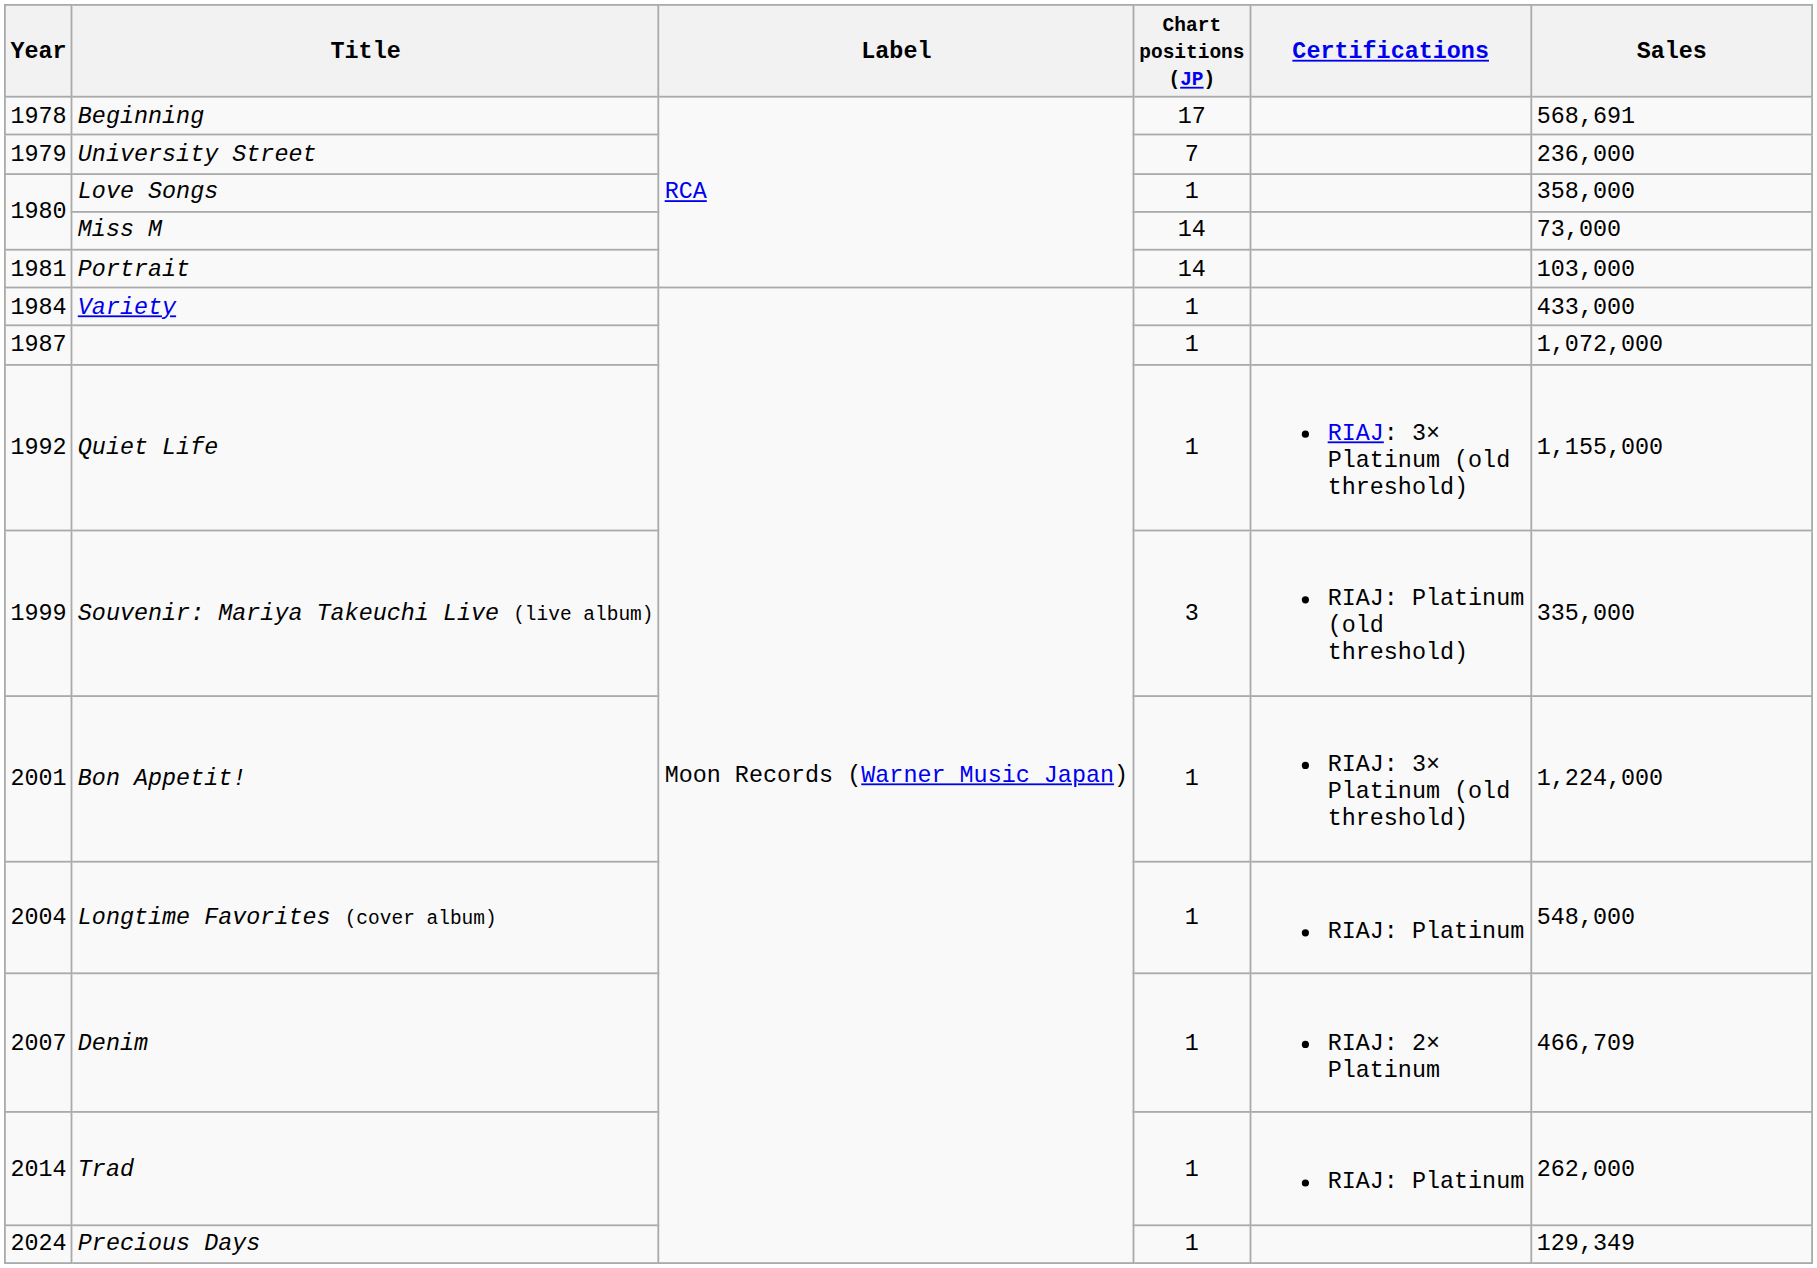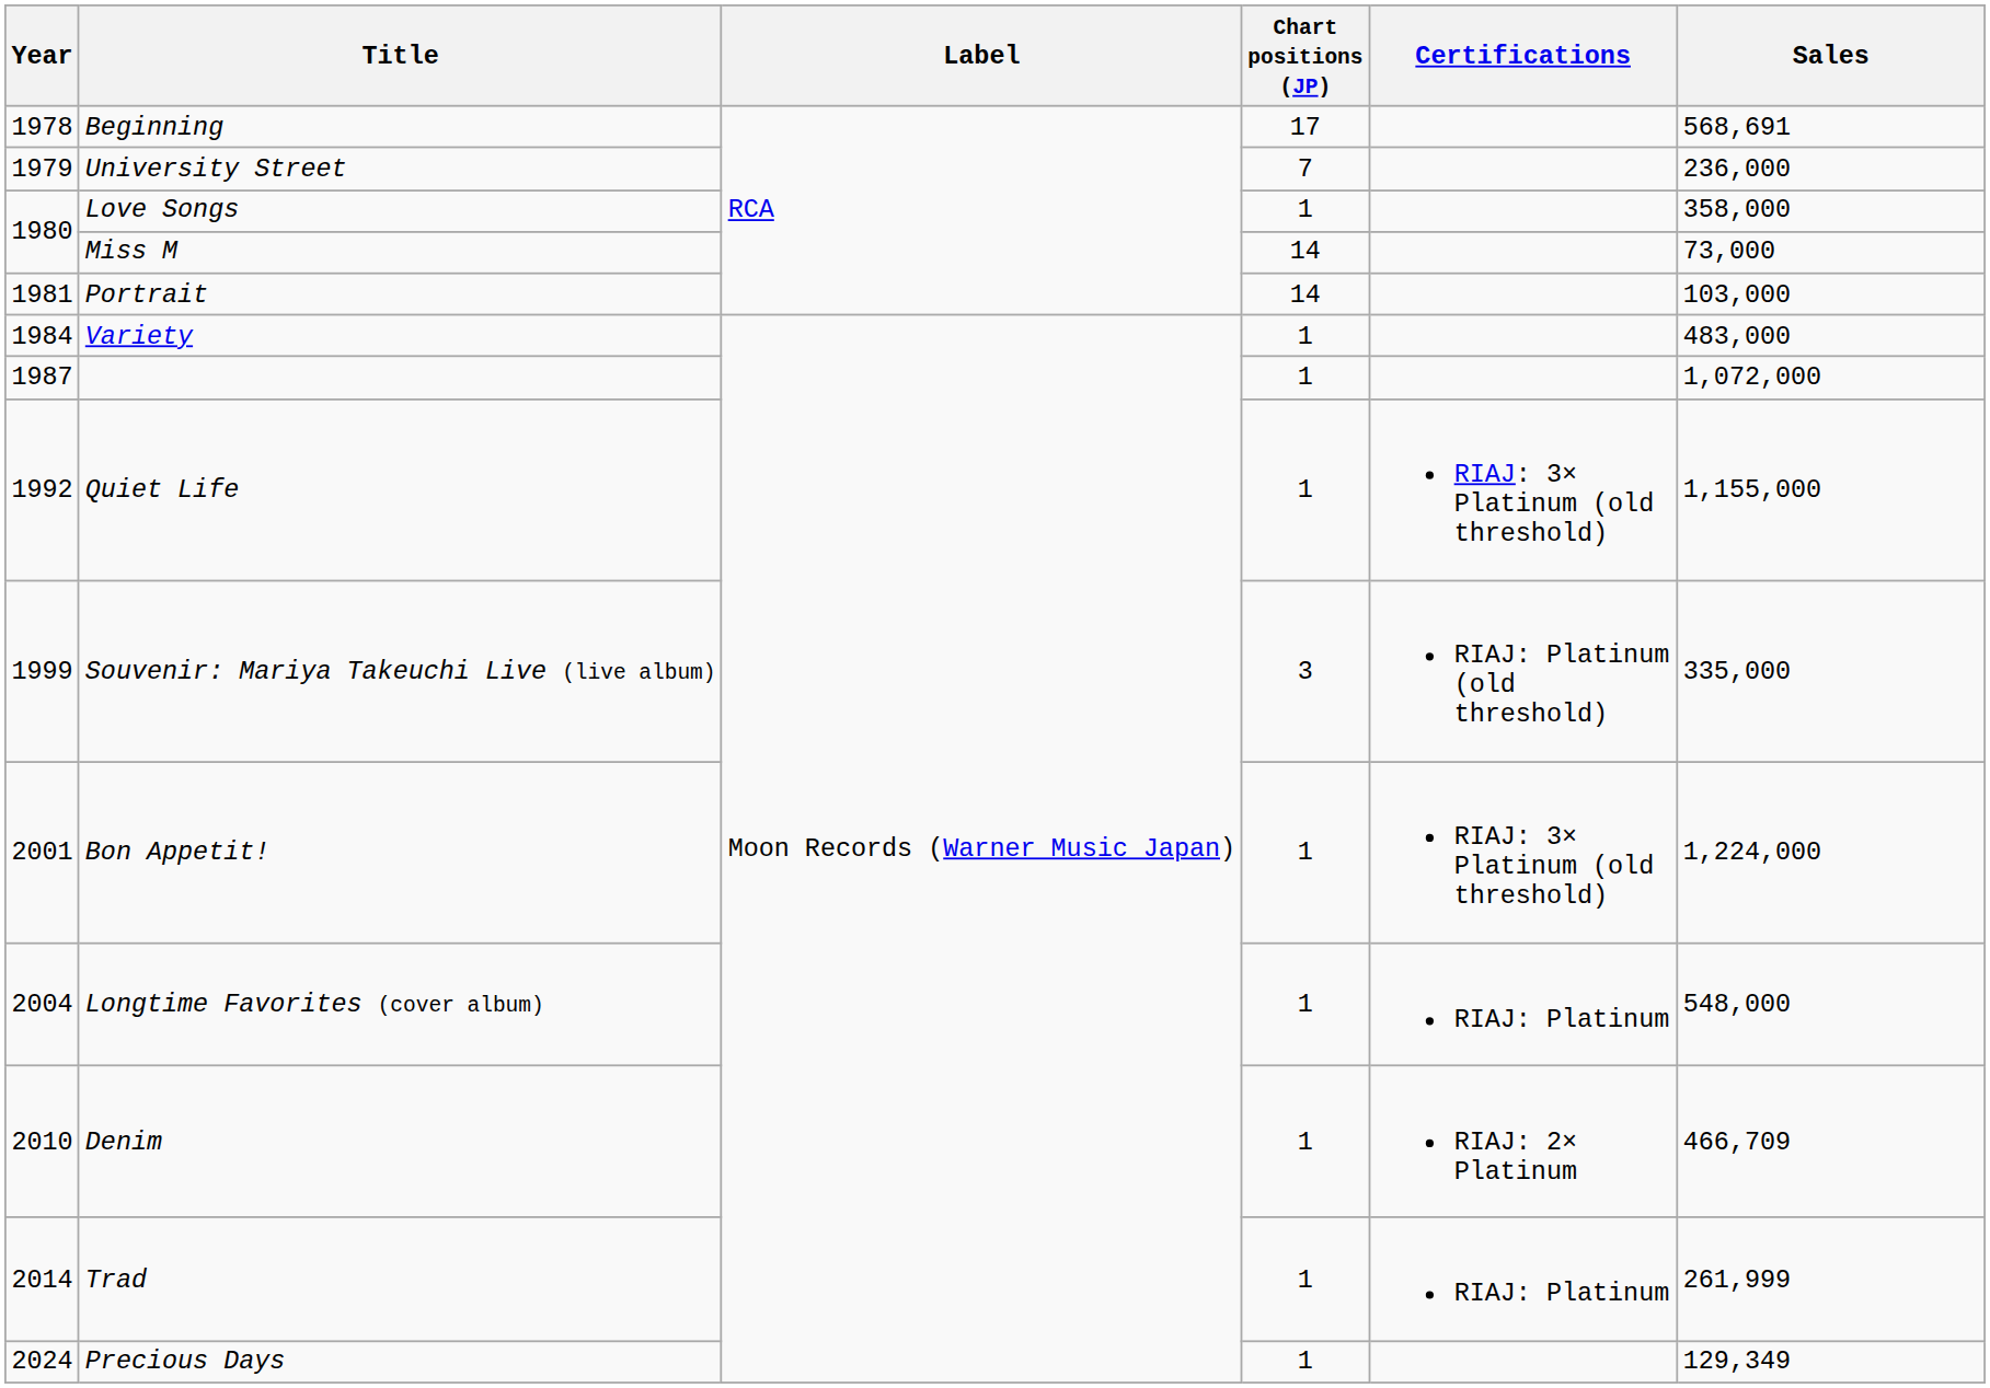Variety | Sales: 433,000 -> 483,000
Denim | Year: 2007 -> 2010
Trad | Sales: 262,000 -> 261,999
